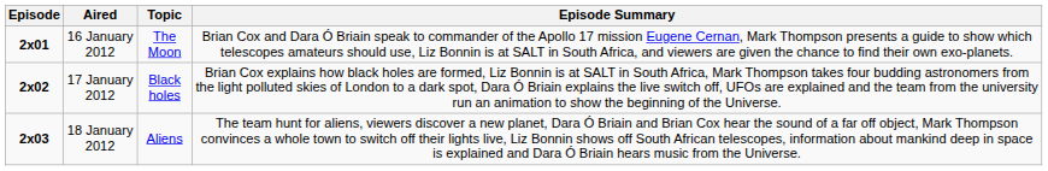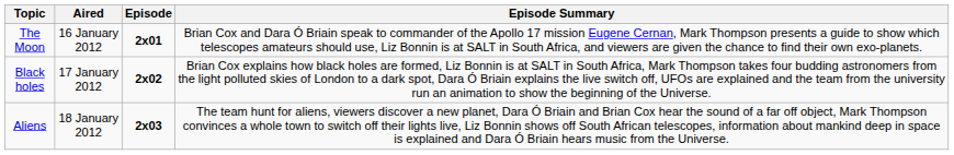columns swapped: Episode <-> Topic
